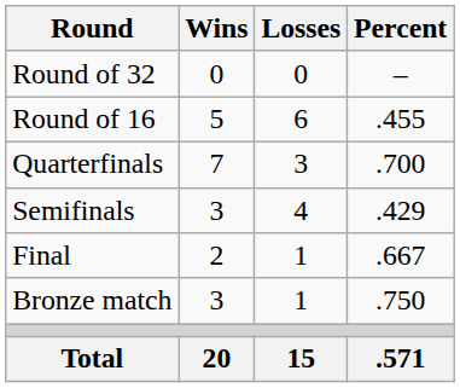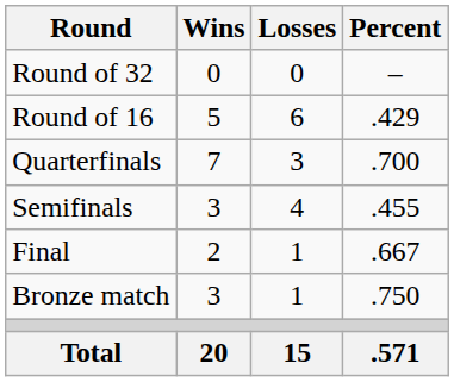Round of 16 | Percent: .455 -> .429
Semifinals | Percent: .429 -> .455
